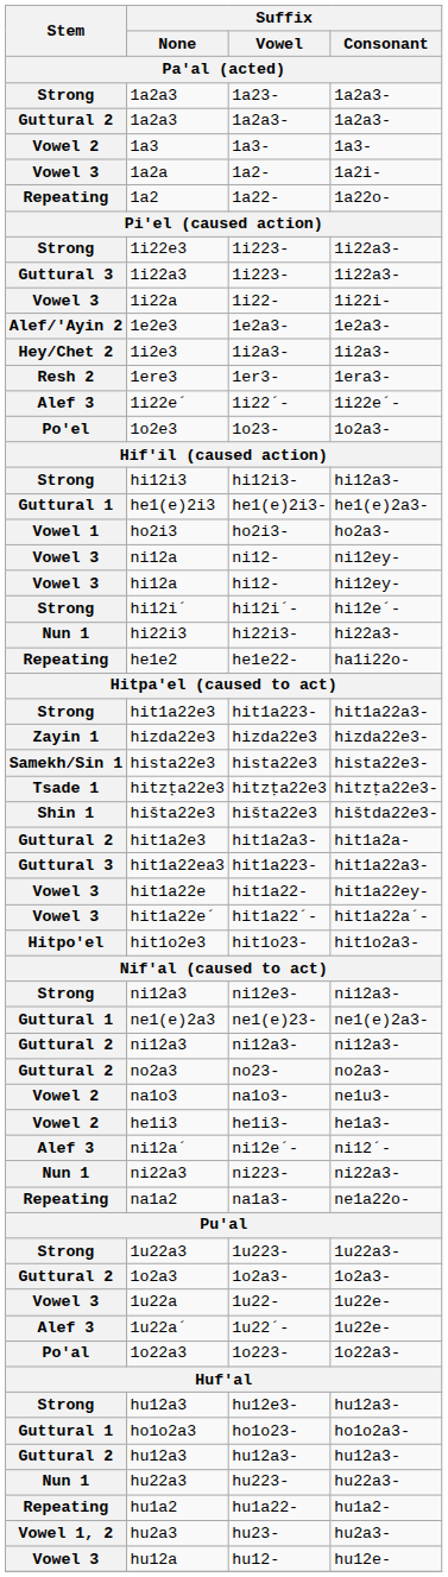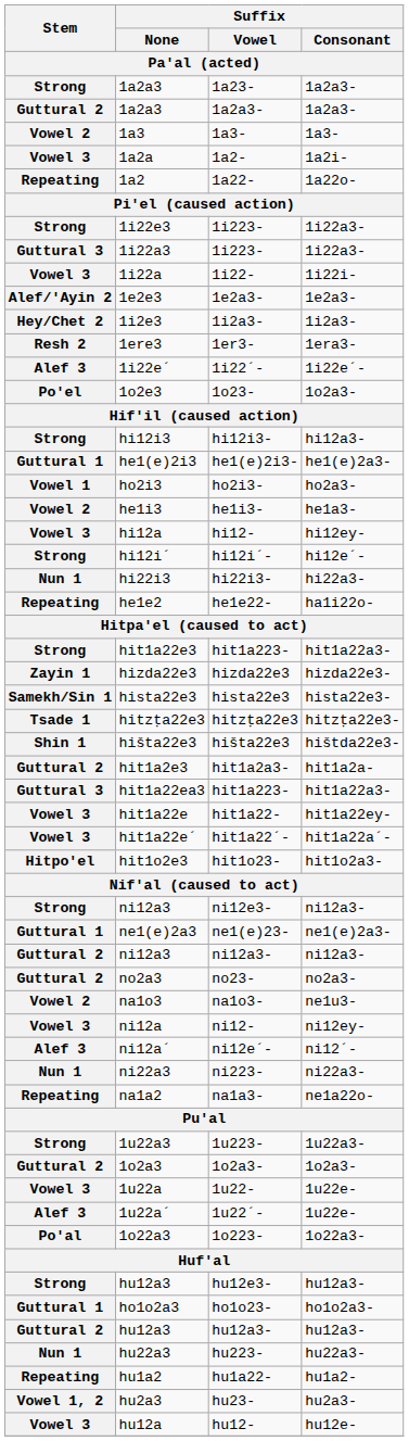rows swapped: he1i3- <-> ni12-
